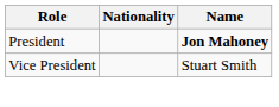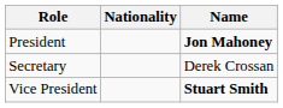+ row: Secretary | Derek Crossan
Vice President | Name: normal -> bold
